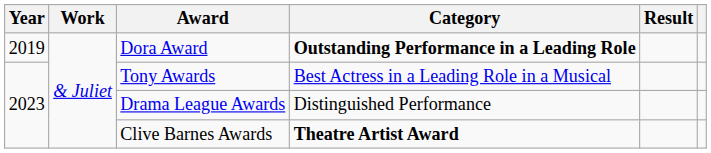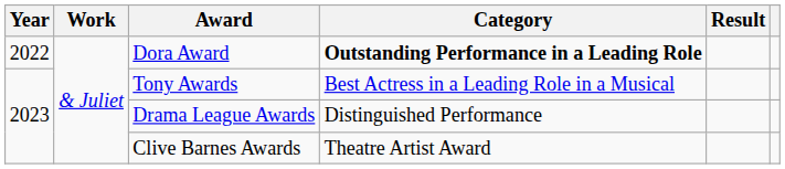Dora Award | Year: 2019 -> 2022
Clive Barnes Awards | Category: bold -> normal
